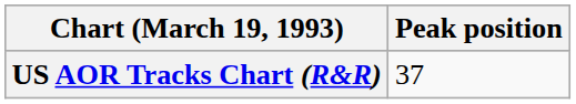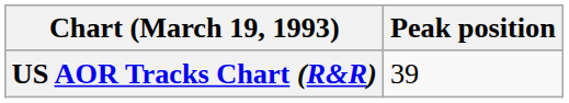US AOR Tracks Chart (R&R) | Peak position: 37 -> 39
